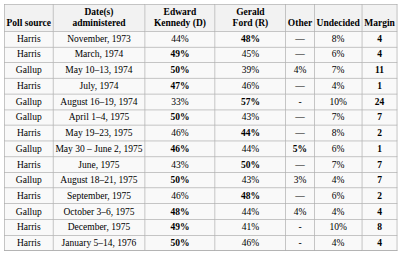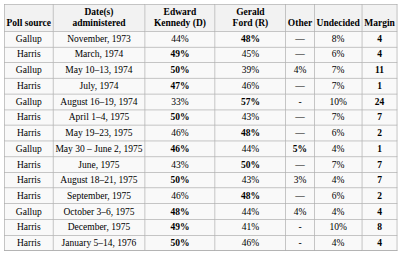November, 1973 | Poll source: Harris -> Gallup
July, 1974 | Undecided: 4% -> 7%
April 1–4, 1975 | Poll source: Gallup -> Harris
May 19–23, 1975 | Gerald Ford (R): 44% -> 48%
May 19–23, 1975 | Undecided: 8% -> 6%
May 30 – June 2, 1975 | Undecided: 6% -> 4%
August 18–21, 1975 | Poll source: Gallup -> Harris
